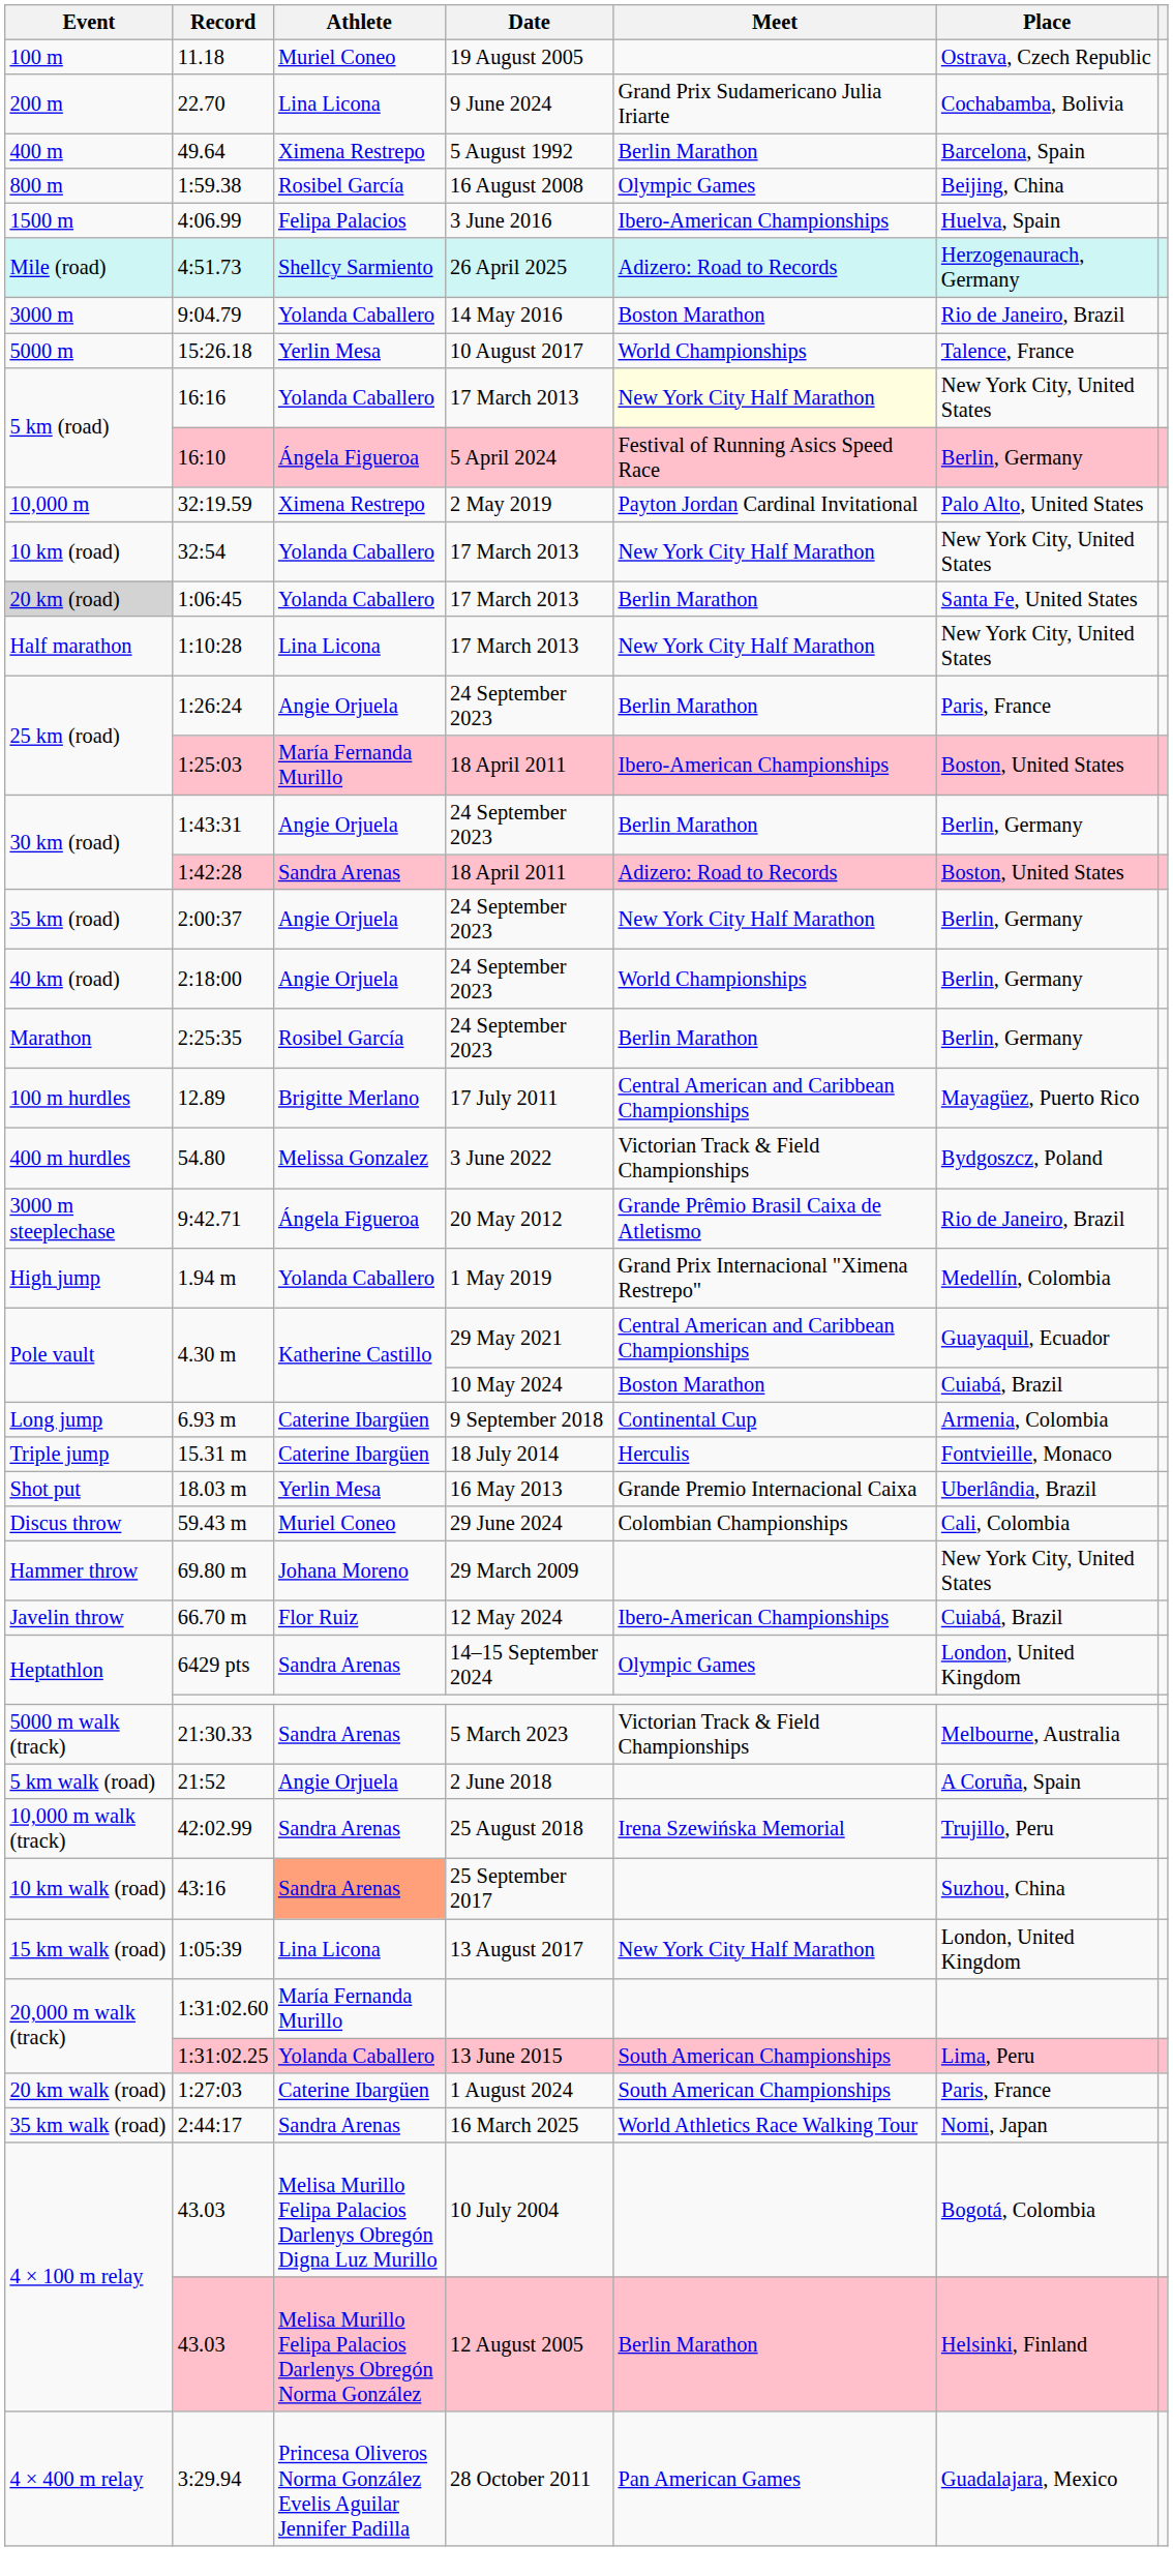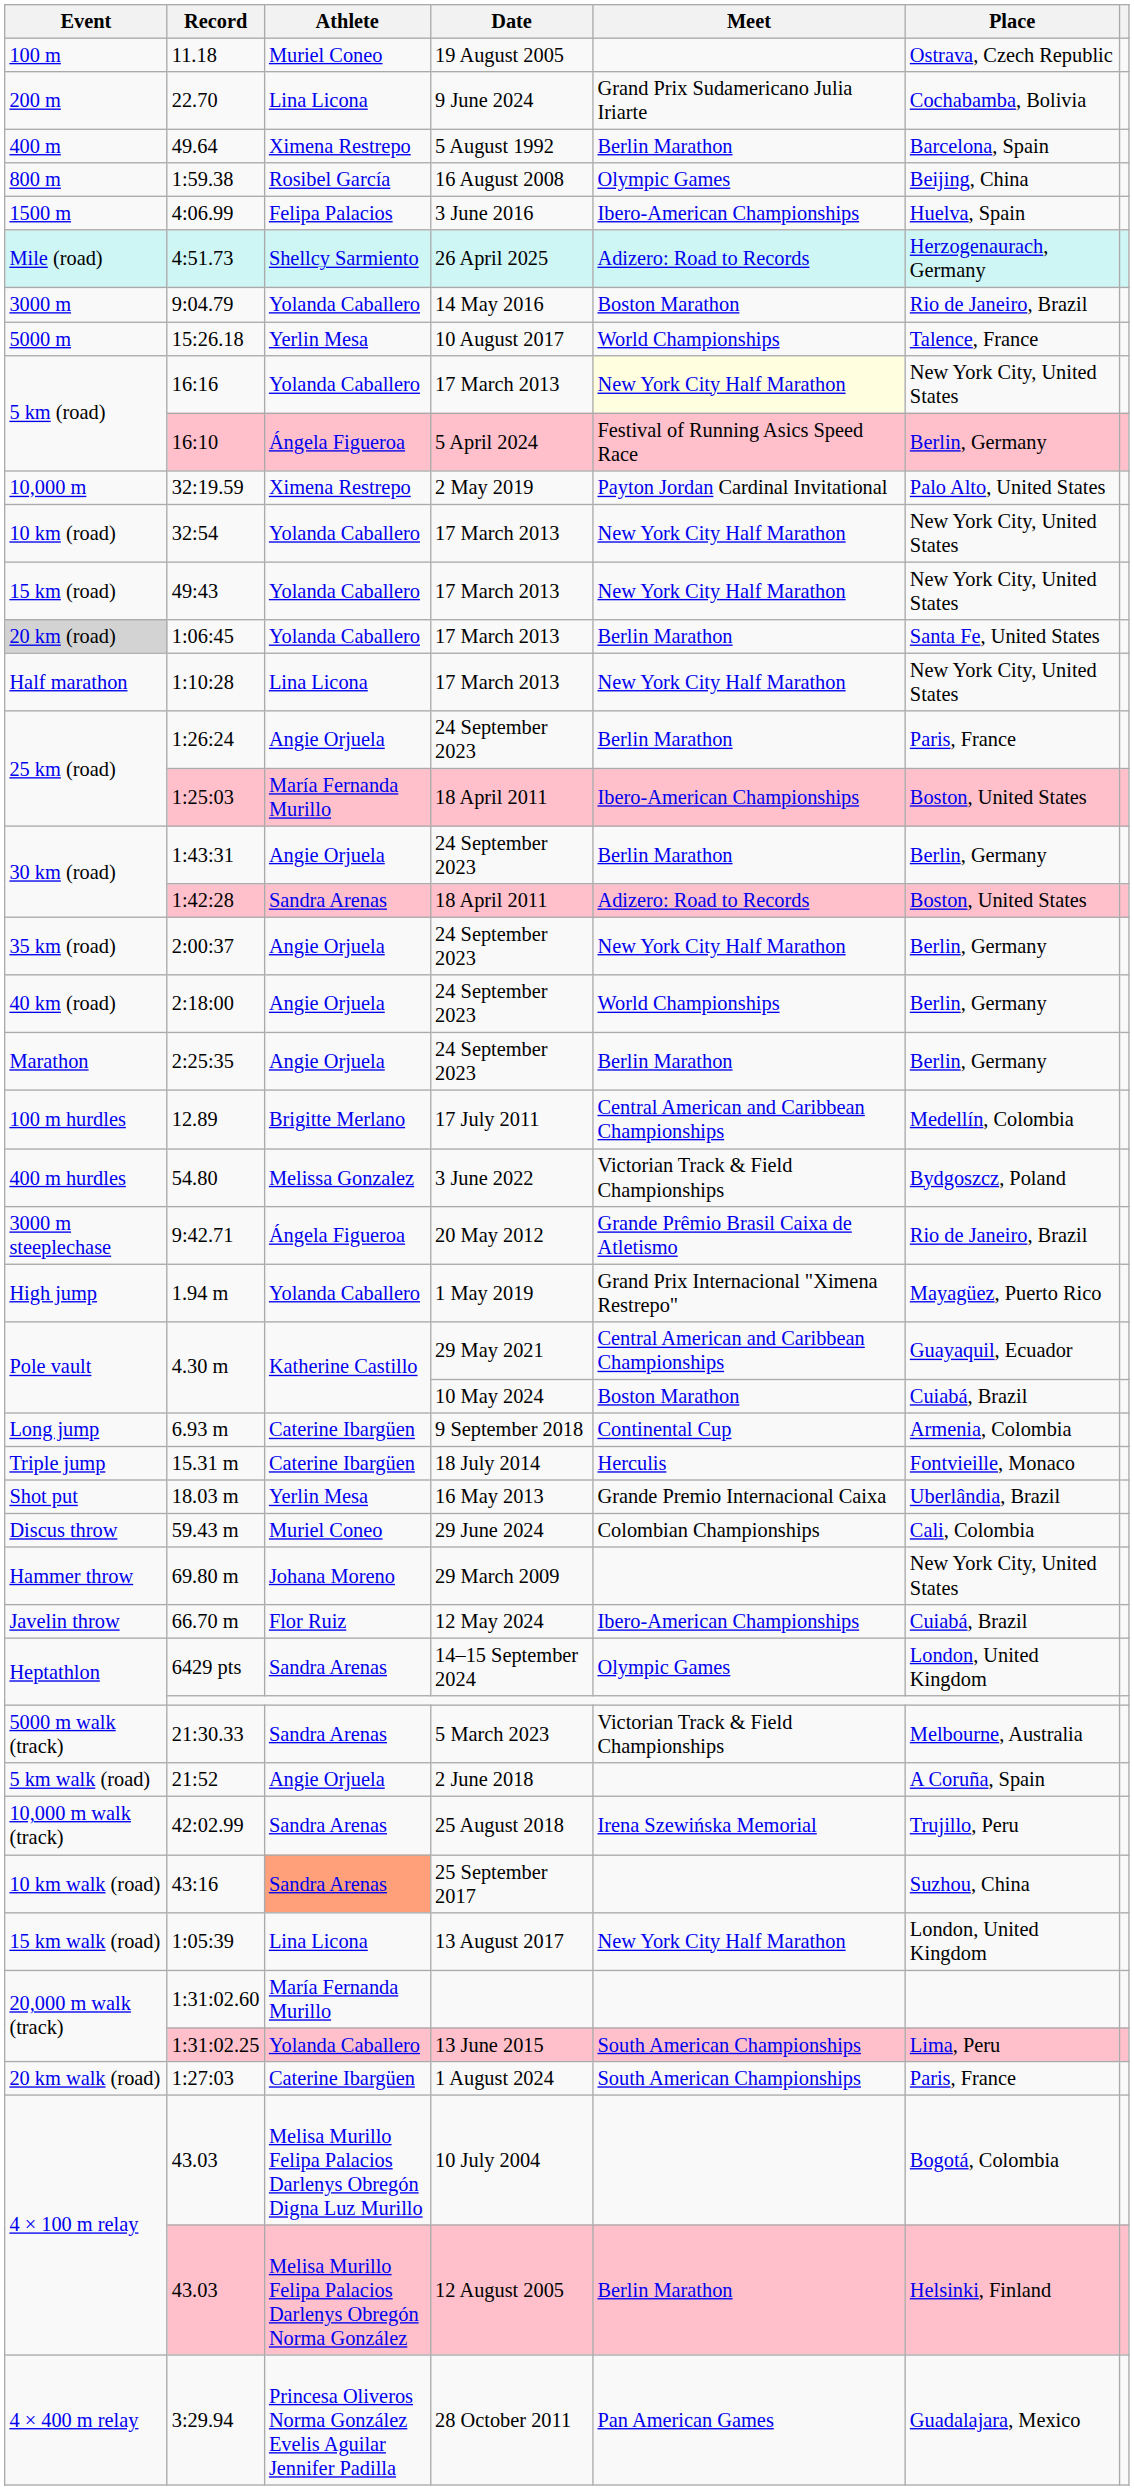+ row: 15 km (road) | 49:43 | Yolanda Caballero | 17 March 2013 | New York City Half Marathon | New York City, United States
2:25:35 | Athlete: Rosibel García -> Angie Orjuela
12.89 | Place: Mayagüez, Puerto Rico -> Medellín, Colombia
1.94 m | Place: Medellín, Colombia -> Mayagüez, Puerto Rico
- row: 35 km walk (road) | 2:44:17 | Sandra Arenas | 16 March 2025 | World Athletics Race Walking Tour | Nomi, Japan
